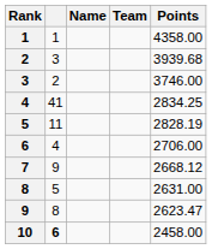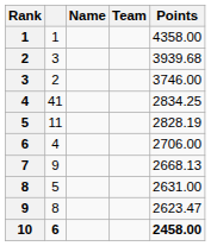7 | Points: 2668.12 -> 2668.13
10 | Points: normal -> bold
